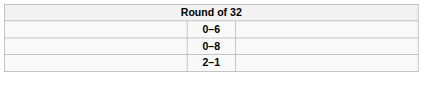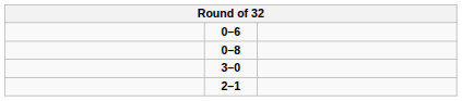+ row: 3–0
